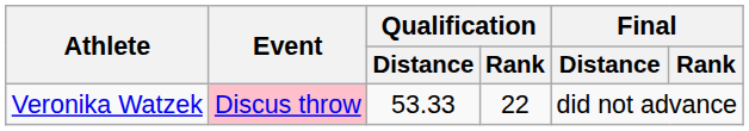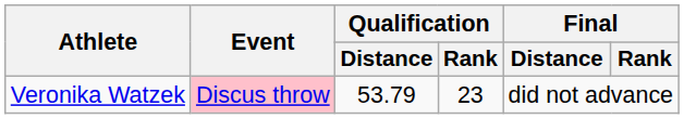Veronika Watzek | Qualification / Distance: 53.33 -> 53.79
Veronika Watzek | Qualification / Rank: 22 -> 23
